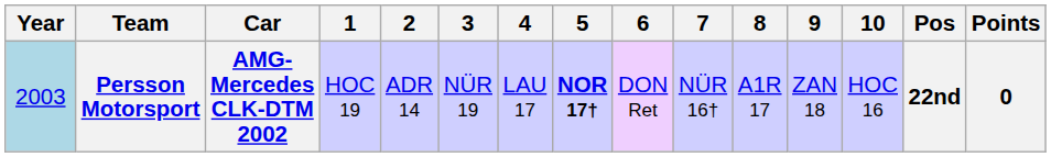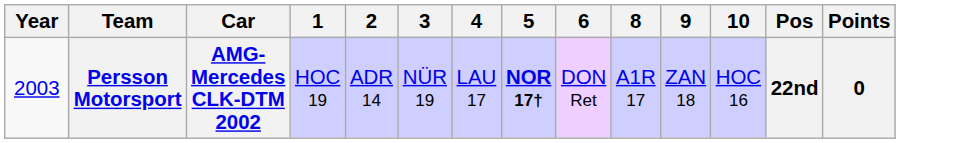- column: 7 | NÜR 16†
Persson Motorsport | Year: lightblue background -> no background
